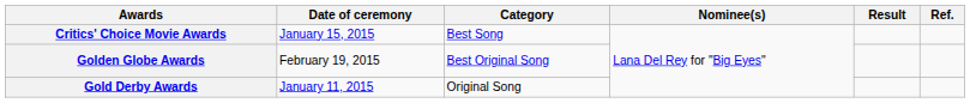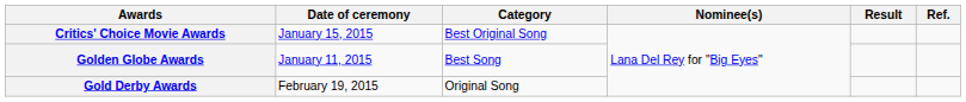Critics' Choice Movie Awards | Category: Best Song -> Best Original Song
Golden Globe Awards | Date of ceremony: February 19, 2015 -> January 11, 2015
Golden Globe Awards | Category: Best Original Song -> Best Song
Gold Derby Awards | Date of ceremony: January 11, 2015 -> February 19, 2015
